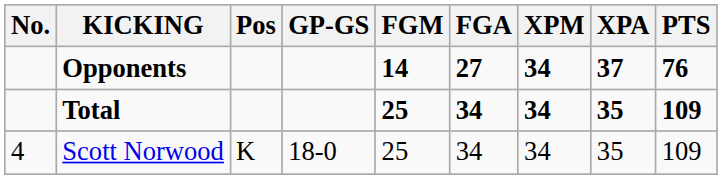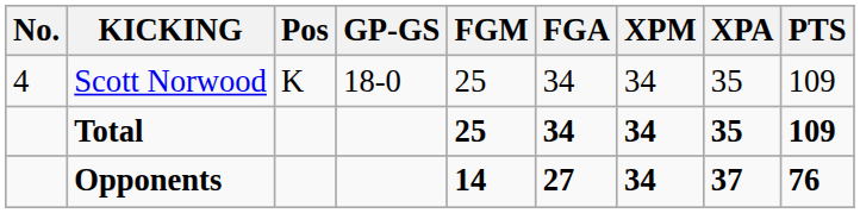rows swapped: Scott Norwood <-> Opponents
